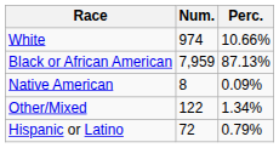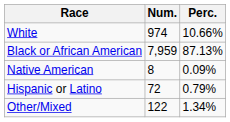rows swapped: Other/Mixed <-> Hispanic or Latino
